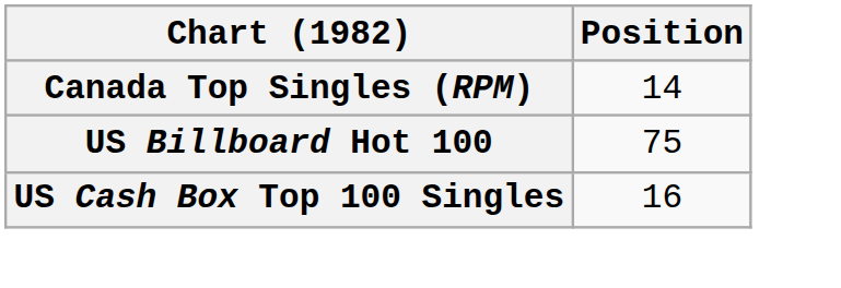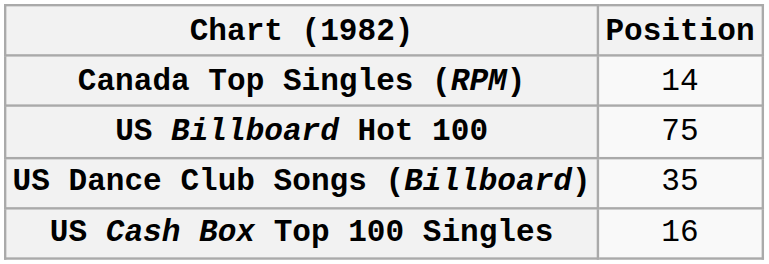+ row: US Dance Club Songs (Billboard) | 35
